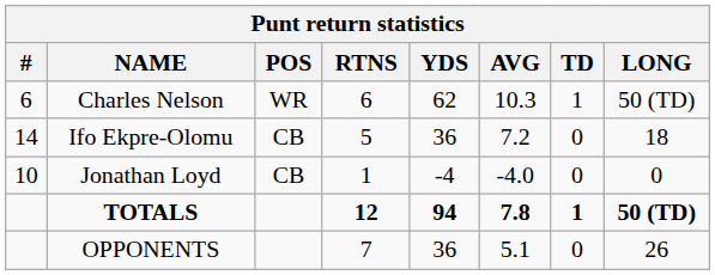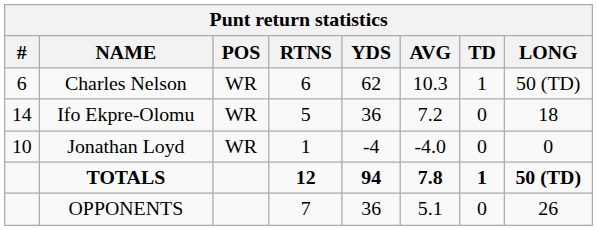Ifo Ekpre-Olomu | POS: CB -> WR
Jonathan Loyd | POS: CB -> WR
